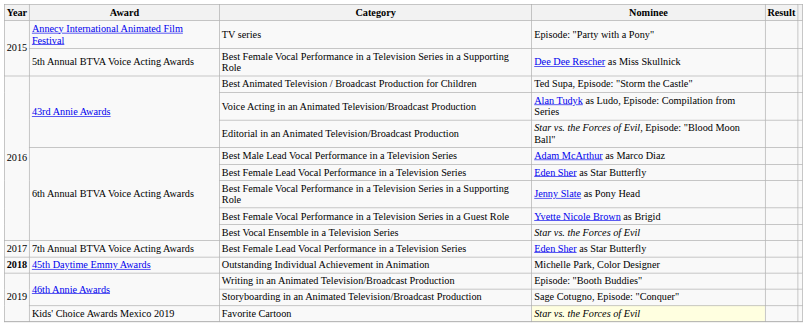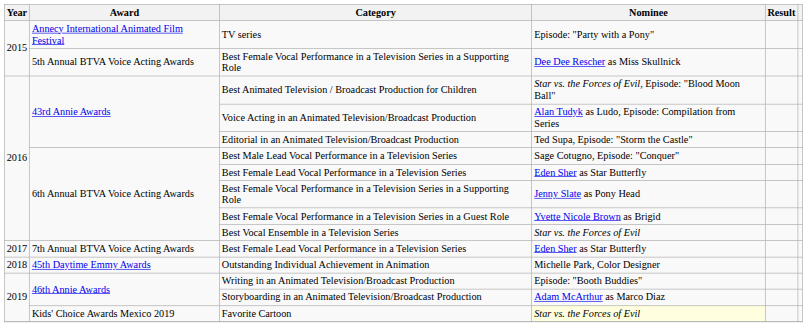Best Animated Television / Broadcast Production for Children | Nominee: Ted Supa, Episode: "Storm the Castle" -> Star vs. the Forces of Evil, Episode: "Blood Moon Ball"
Editorial in an Animated Television/Broadcast Production | Nominee: Star vs. the Forces of Evil, Episode: "Blood Moon Ball" -> Ted Supa, Episode: "Storm the Castle"
Best Male Lead Vocal Performance in a Television Series | Nominee: Adam McArthur as Marco Diaz -> Sage Cotugno, Episode: "Conquer"
Outstanding Individual Achievement in Animation | Year: bold -> normal
Storyboarding in an Animated Television/Broadcast Production | Nominee: Sage Cotugno, Episode: "Conquer" -> Adam McArthur as Marco Diaz
